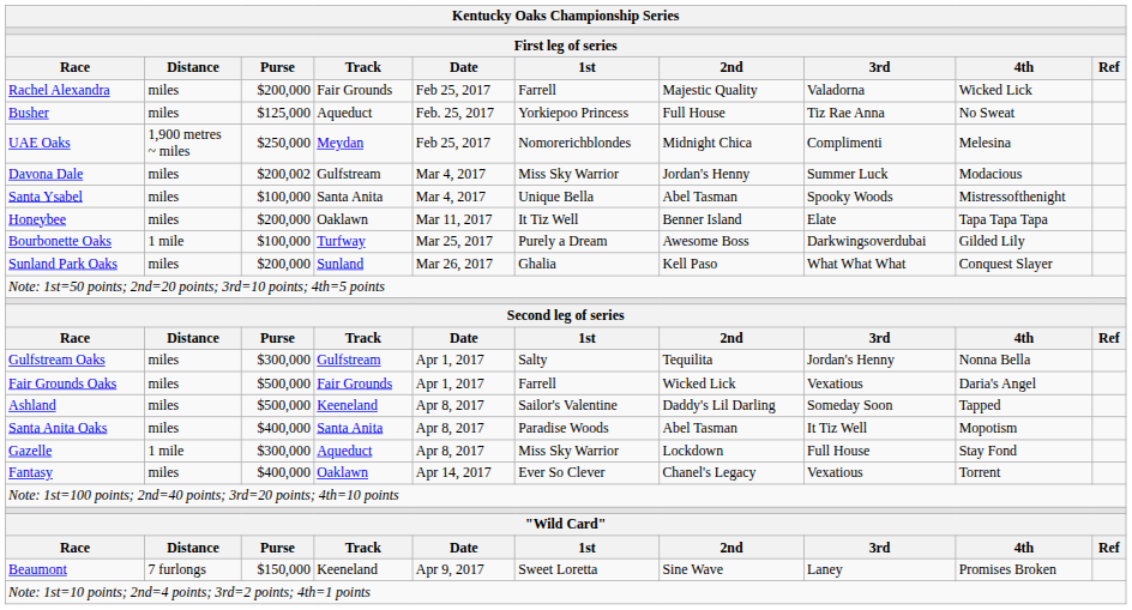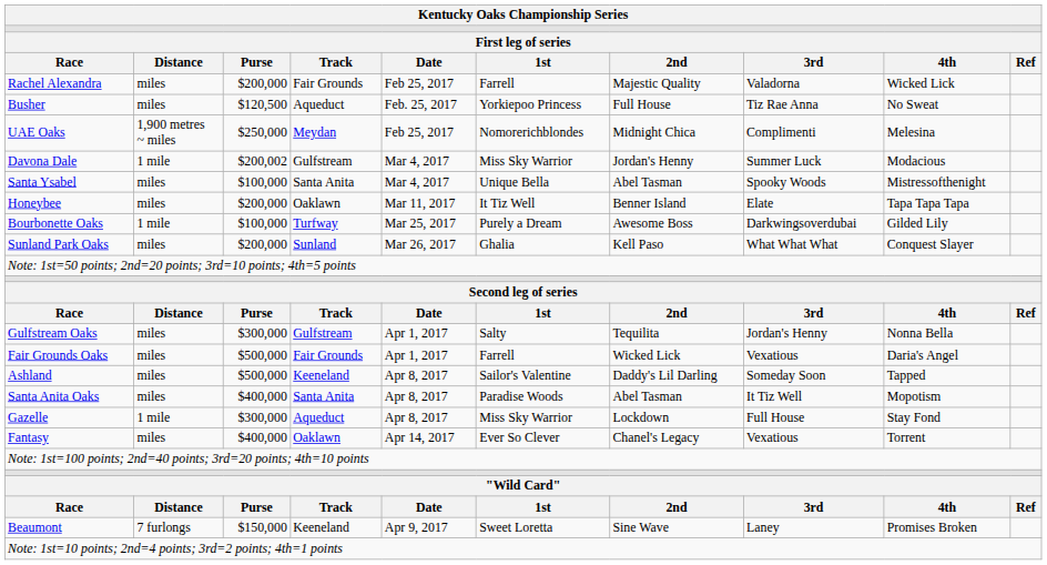Busher | column 3: $125,000 -> $120,500
Davona Dale | column 2: miles -> 1 mile
